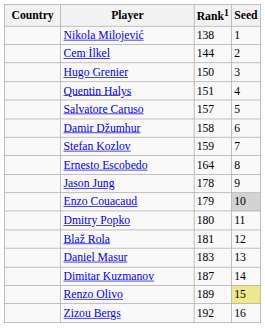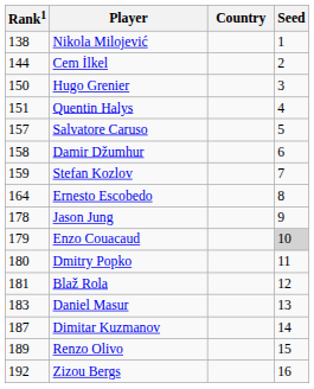columns swapped: Country <-> Rank1
Renzo Olivo | Seed: khaki background -> no background
